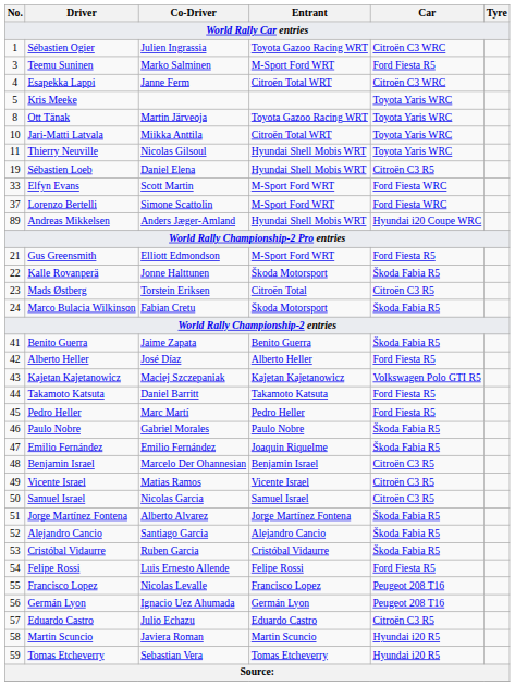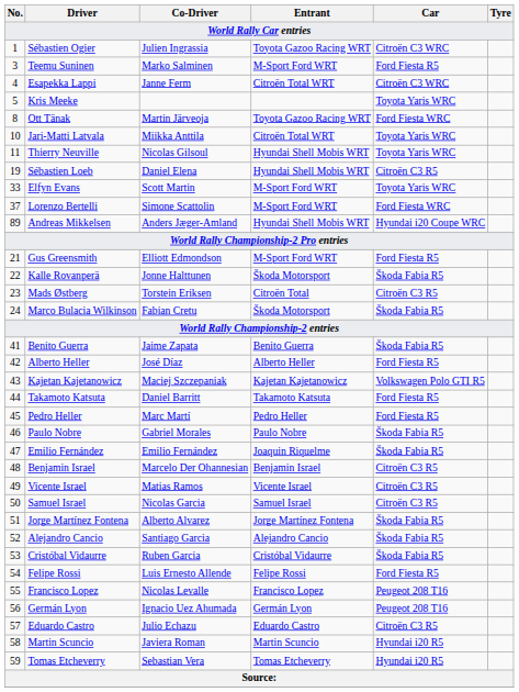Ott Tänak | Car: Toyota Yaris WRC -> Ford Fiesta WRC
Elfyn Evans | Car: Ford Fiesta WRC -> Toyota Yaris WRC
